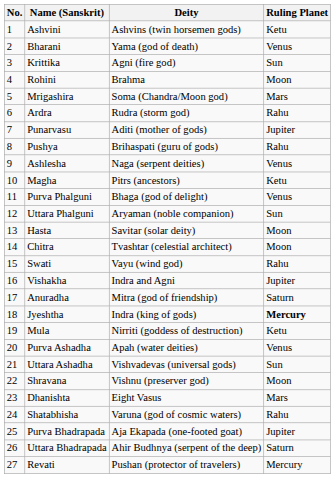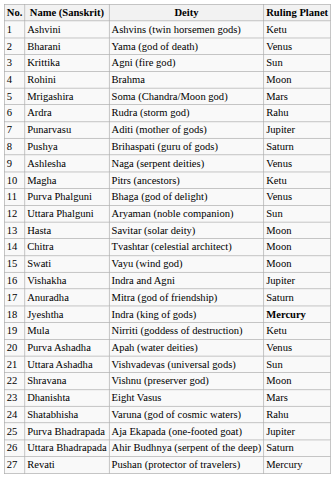Pushya | Ruling Planet: Rahu -> Saturn
Swati | Ruling Planet: Rahu -> Moon
